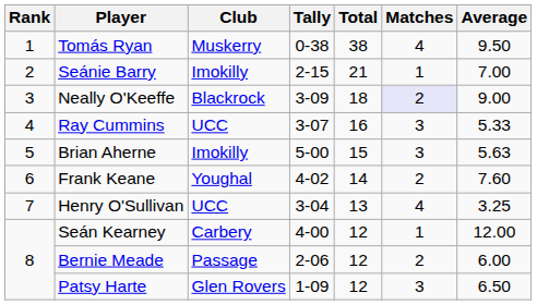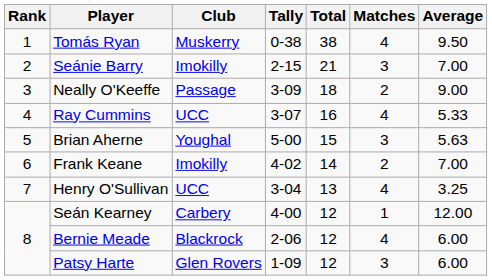Seánie Barry | Matches: 1 -> 3
Neally O'Keeffe | Club: Blackrock -> Passage
Neally O'Keeffe | Matches: lavender background -> no background
Ray Cummins | Matches: 3 -> 4
Brian Aherne | Club: Imokilly -> Youghal
Frank Keane | Club: Youghal -> Imokilly
Frank Keane | Average: 7.60 -> 7.00
Bernie Meade | Club: Passage -> Blackrock
Bernie Meade | Matches: 2 -> 4
Patsy Harte | Average: 6.50 -> 6.00
